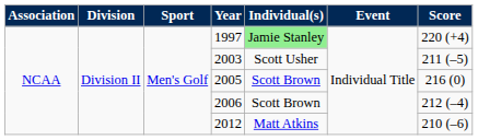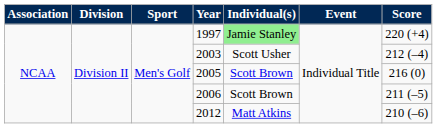2003 | Score: 211 (–5) -> 212 (–4)
2006 | Score: 212 (–4) -> 211 (–5)
